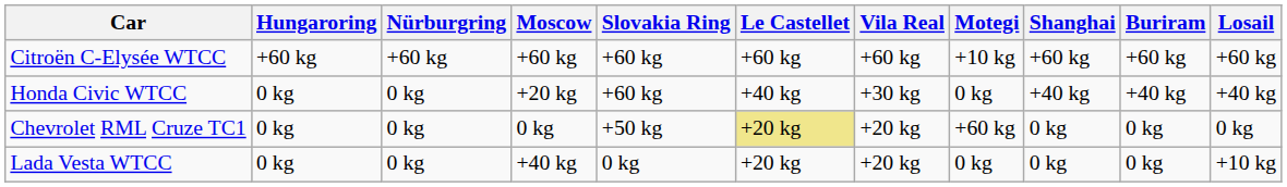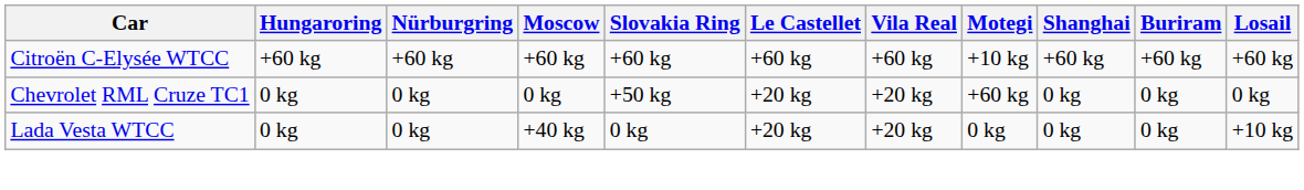- row: Honda Civic WTCC | 0 kg | 0 kg | +20 kg | +60 kg | +40 kg | +30 kg | 0 kg | +40 kg | +40 kg | +40 kg
Chevrolet RML Cruze TC1 | Le Castellet: khaki background -> no background
